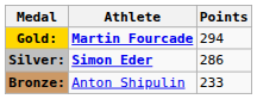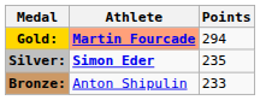Gold: | Athlete: no background -> lightsalmon background
Silver: | Points: 286 -> 235
